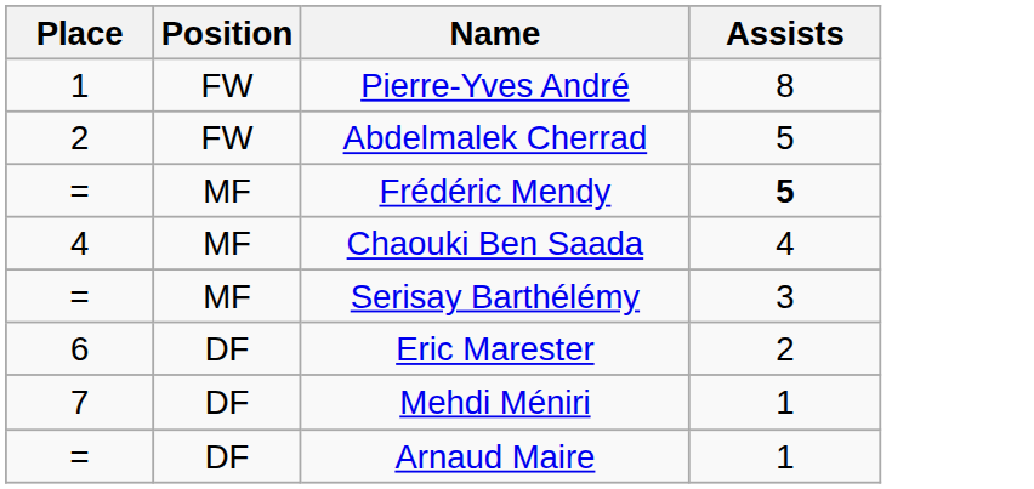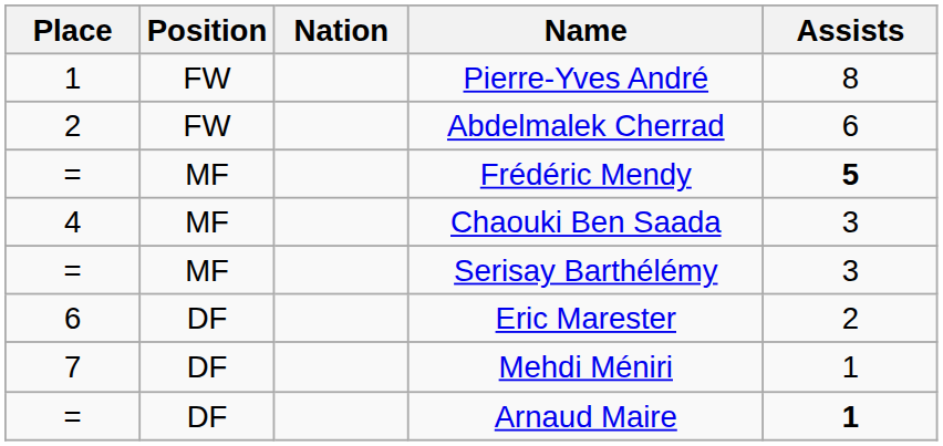+ column: Nation
Abdelmalek Cherrad | Assists: 5 -> 6
Chaouki Ben Saada | Assists: 4 -> 3
Arnaud Maire | Assists: normal -> bold
